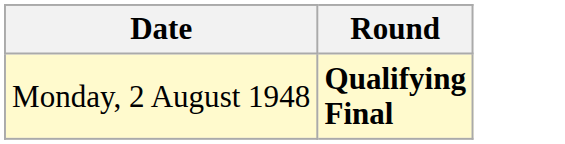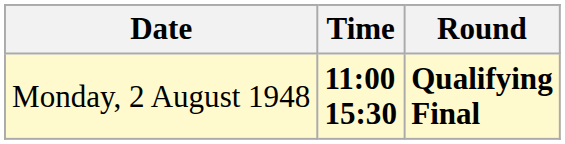+ column: Time | 11:00 15:30
